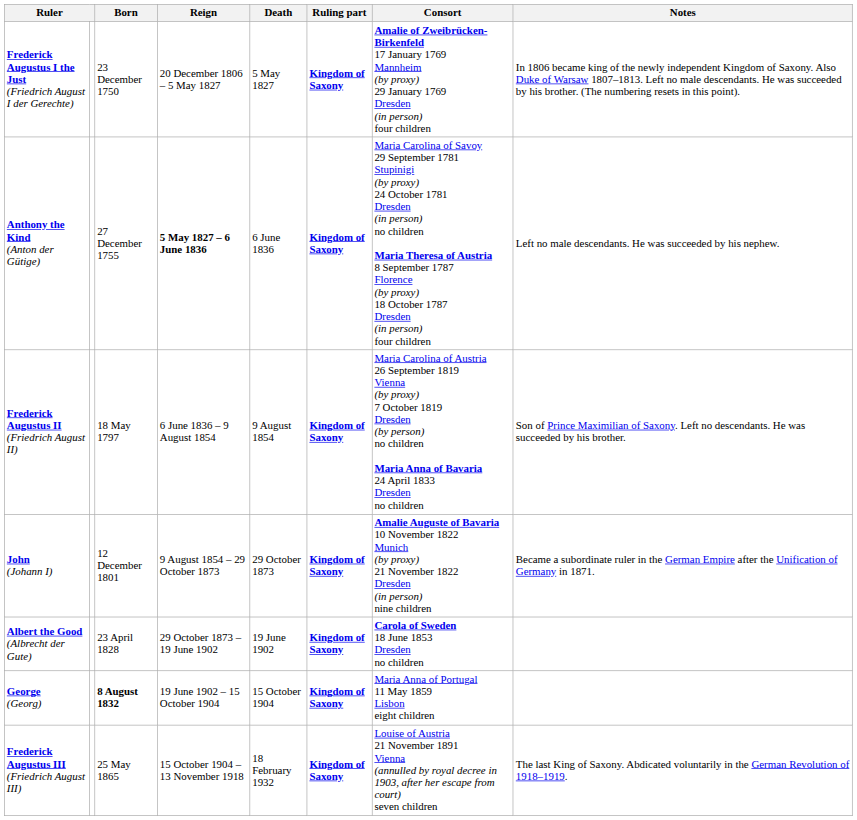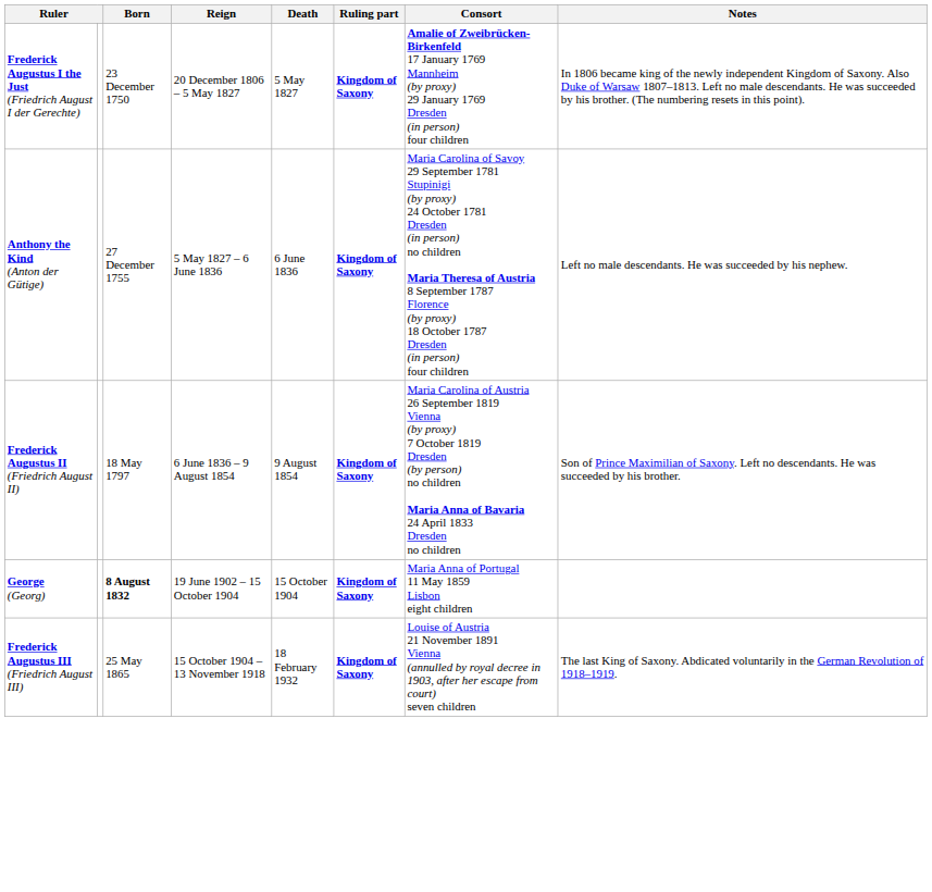Anthony the Kind (Anton der Gütige) | Reign: bold -> normal
- row: John (Johann I) | 12 December 1801 | 9 August 1854 – 29 October 1873 | 29 October 1873 | Kingdom of Saxony | Amalie Auguste of Bavaria 10 November 1822 Munich (by proxy) 21 November 1822 Dresden (in person) nine children | Became a subordinate ruler in the German Empire after the Unification of Germany in 1871.
- row: Albert the Good (Albrecht der Gute) | 23 April 1828 | 29 October 1873 – 19 June 1902 | 19 June 1902 | Kingdom of Saxony | Carola of Sweden 18 June 1853 Dresden no children
